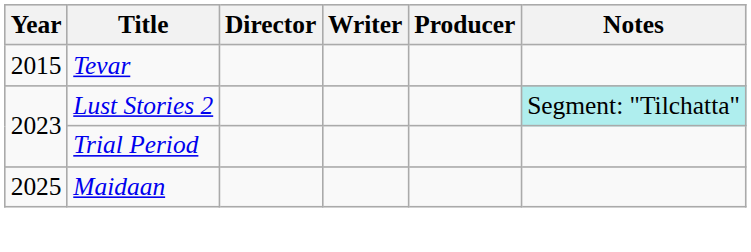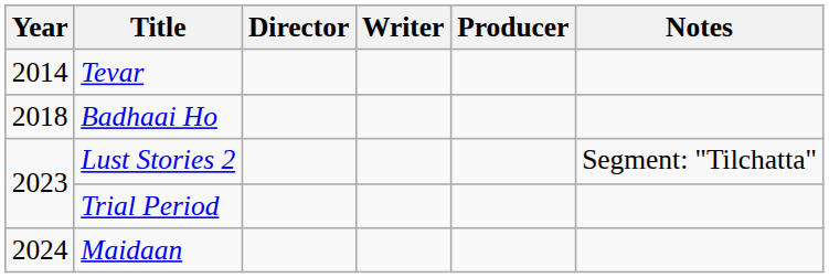Tevar | Year: 2015 -> 2014
+ row: 2018 | Badhaai Ho
Lust Stories 2 | Notes: paleturquoise background -> no background
Maidaan | Year: 2025 -> 2024
